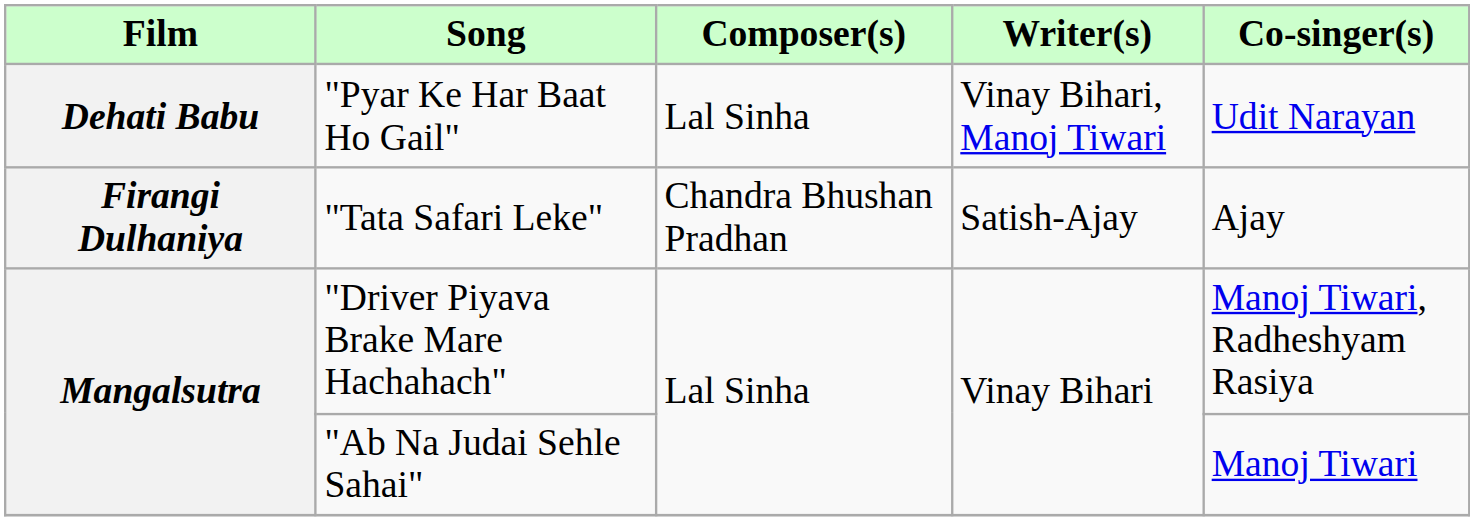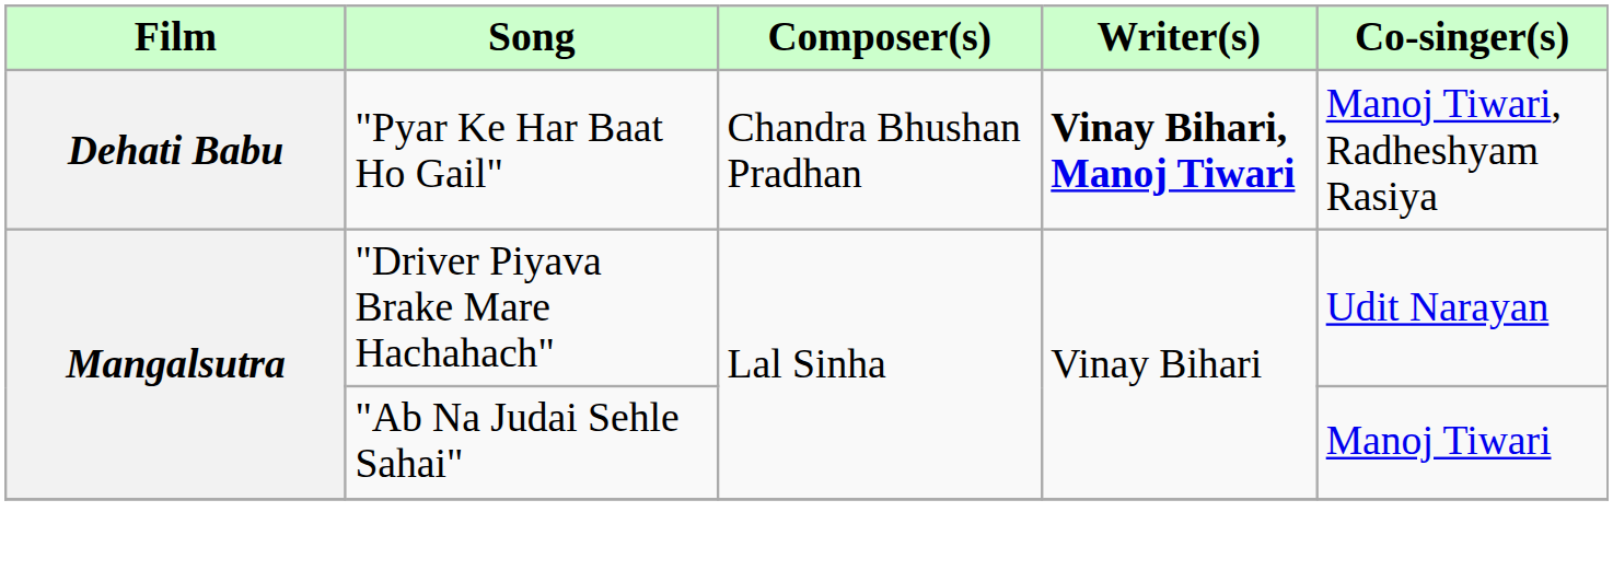"Pyar Ke Har Baat Ho Gail" | Composer(s): Lal Sinha -> Chandra Bhushan Pradhan
"Pyar Ke Har Baat Ho Gail" | Writer(s): normal -> bold
"Pyar Ke Har Baat Ho Gail" | Co-singer(s): Udit Narayan -> Manoj Tiwari, Radheshyam Rasiya
- row: Firangi Dulhaniya | "Tata Safari Leke" | Chandra Bhushan Pradhan | Satish-Ajay | Ajay
"Driver Piyava Brake Mare Hachahach" | Co-singer(s): Manoj Tiwari, Radheshyam Rasiya -> Udit Narayan
